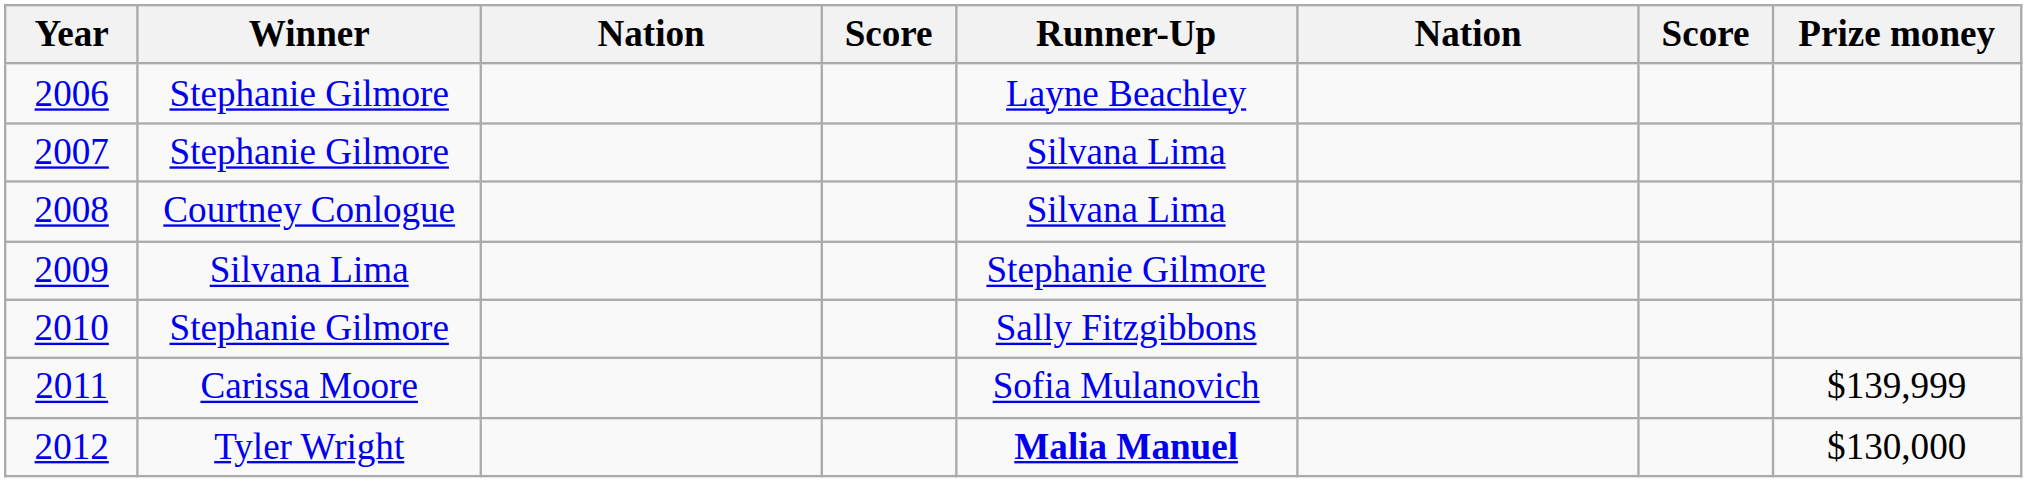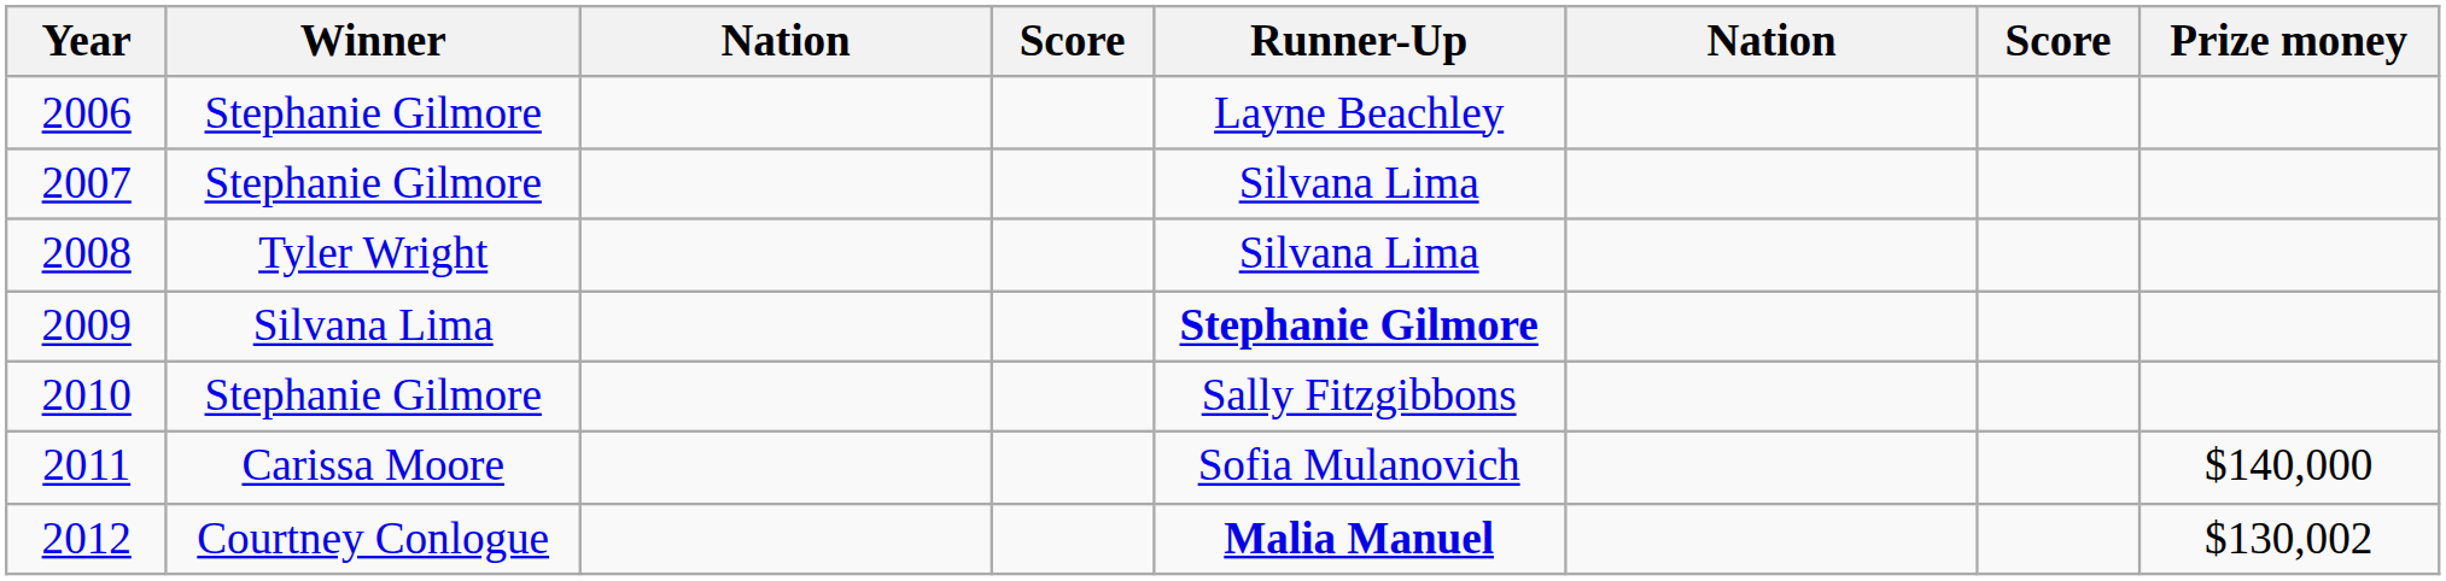2008 | Winner: Courtney Conlogue -> Tyler Wright
2009 | Runner-Up: normal -> bold
2011 | Prize money: $139,999 -> $140,000
2012 | Winner: Tyler Wright -> Courtney Conlogue
2012 | Prize money: $130,000 -> $130,002
